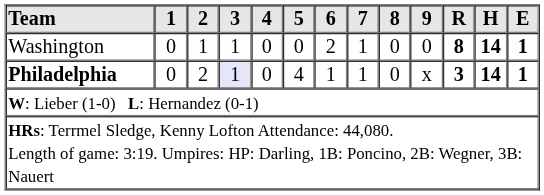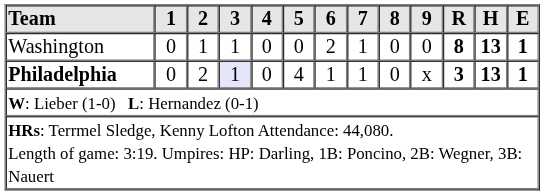Washington | H: 14 -> 13
Philadelphia | H: 14 -> 13
